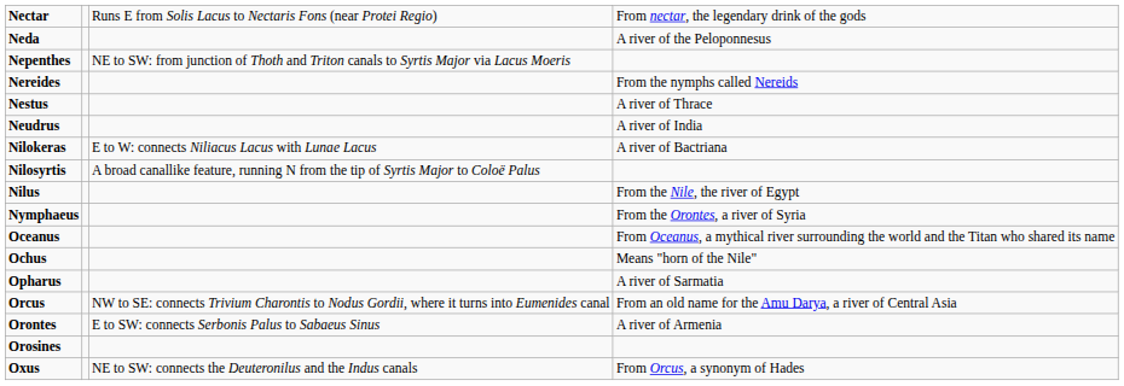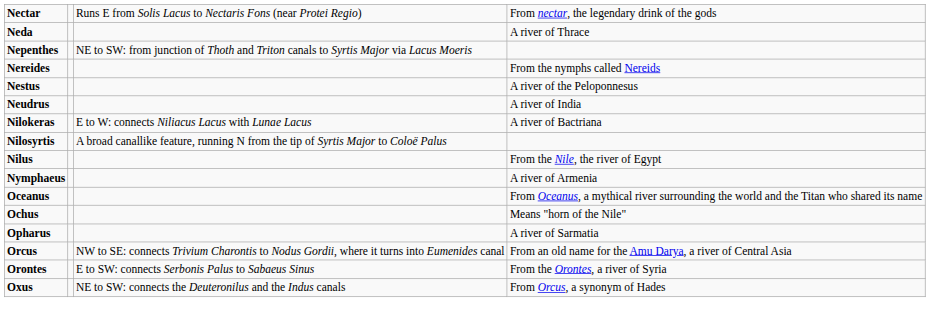Neda | column 4: A river of the Peloponnesus -> A river of Thrace
Nestus | column 4: A river of Thrace -> A river of the Peloponnesus
Nymphaeus | column 4: From the Orontes, a river of Syria -> A river of Armenia
Orontes | column 4: A river of Armenia -> From the Orontes, a river of Syria
- row: Orosines
